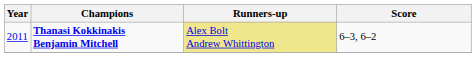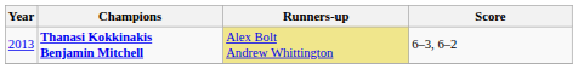Thanasi Kokkinakis Benjamin Mitchell | Year: 2011 -> 2013
